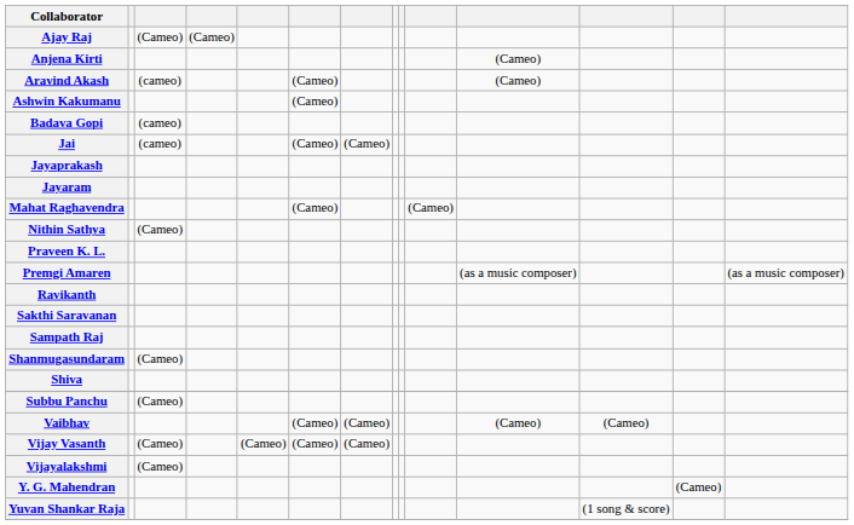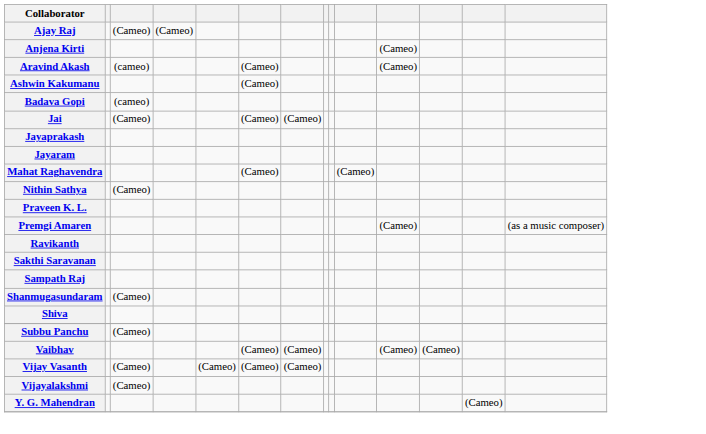Jai | column 3: (cameo) -> (Cameo)
Premgi Amaren | column 11: (as a music composer) -> (Cameo)
- row: Yuvan Shankar Raja | (1 song & score)
